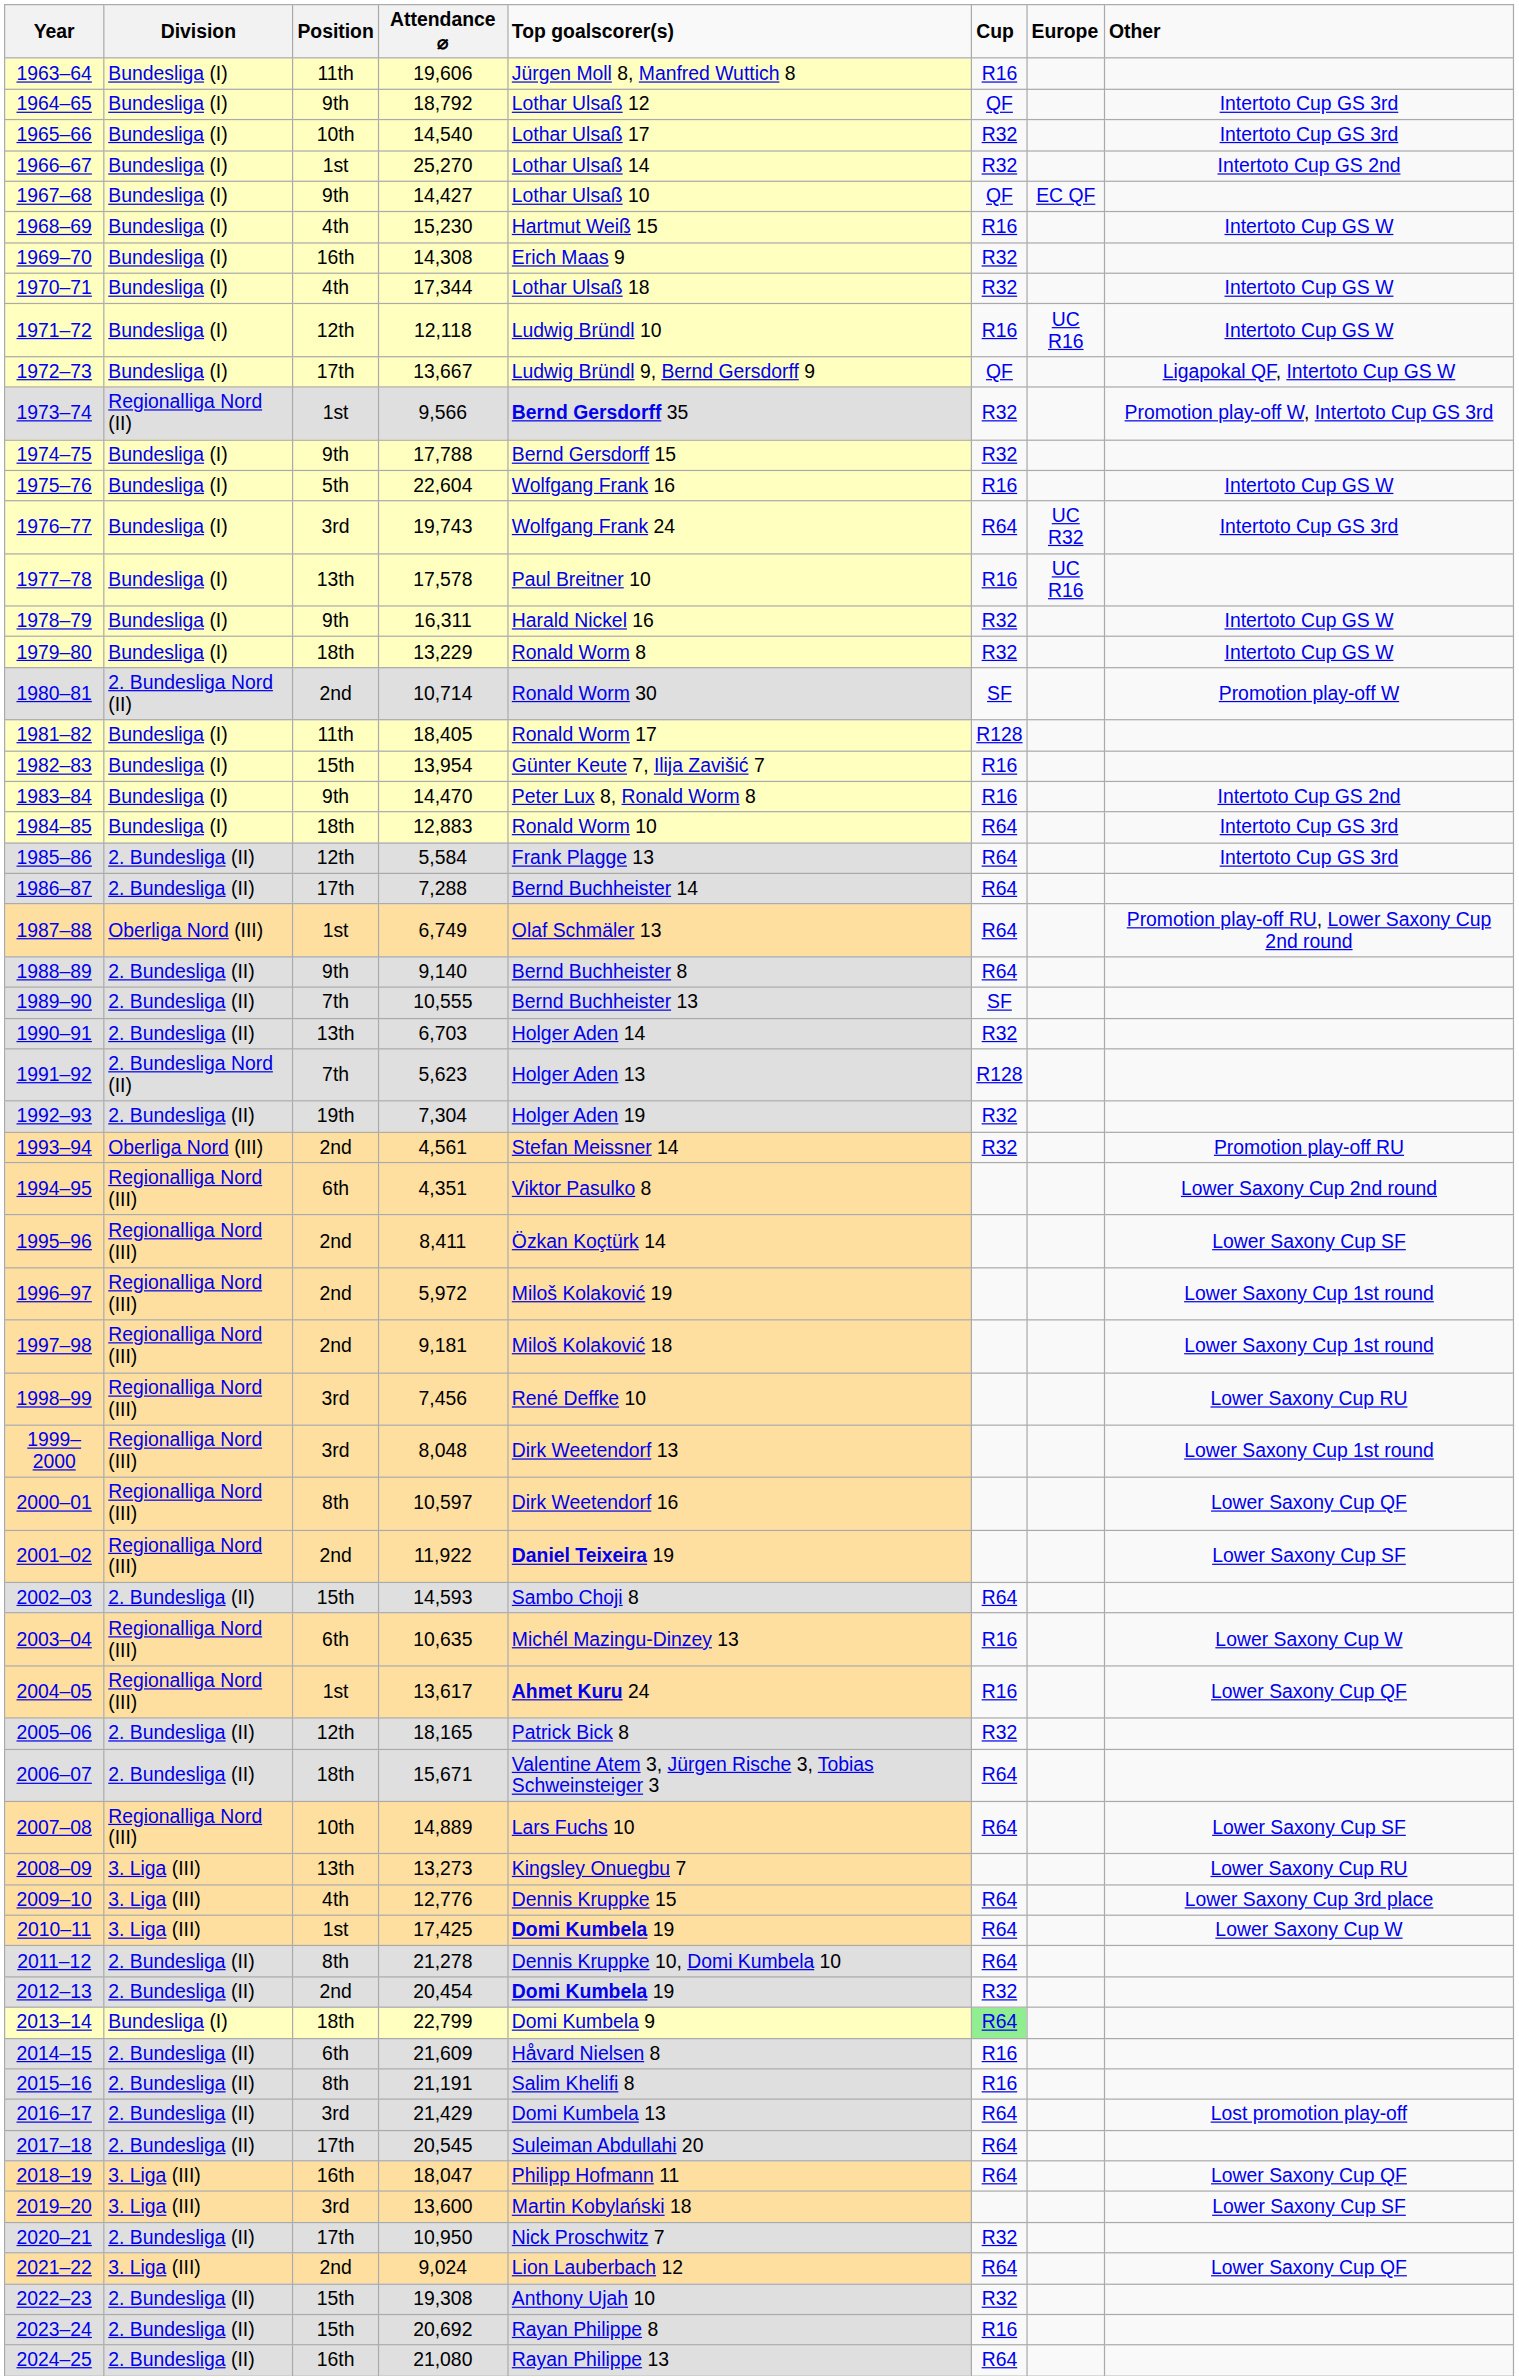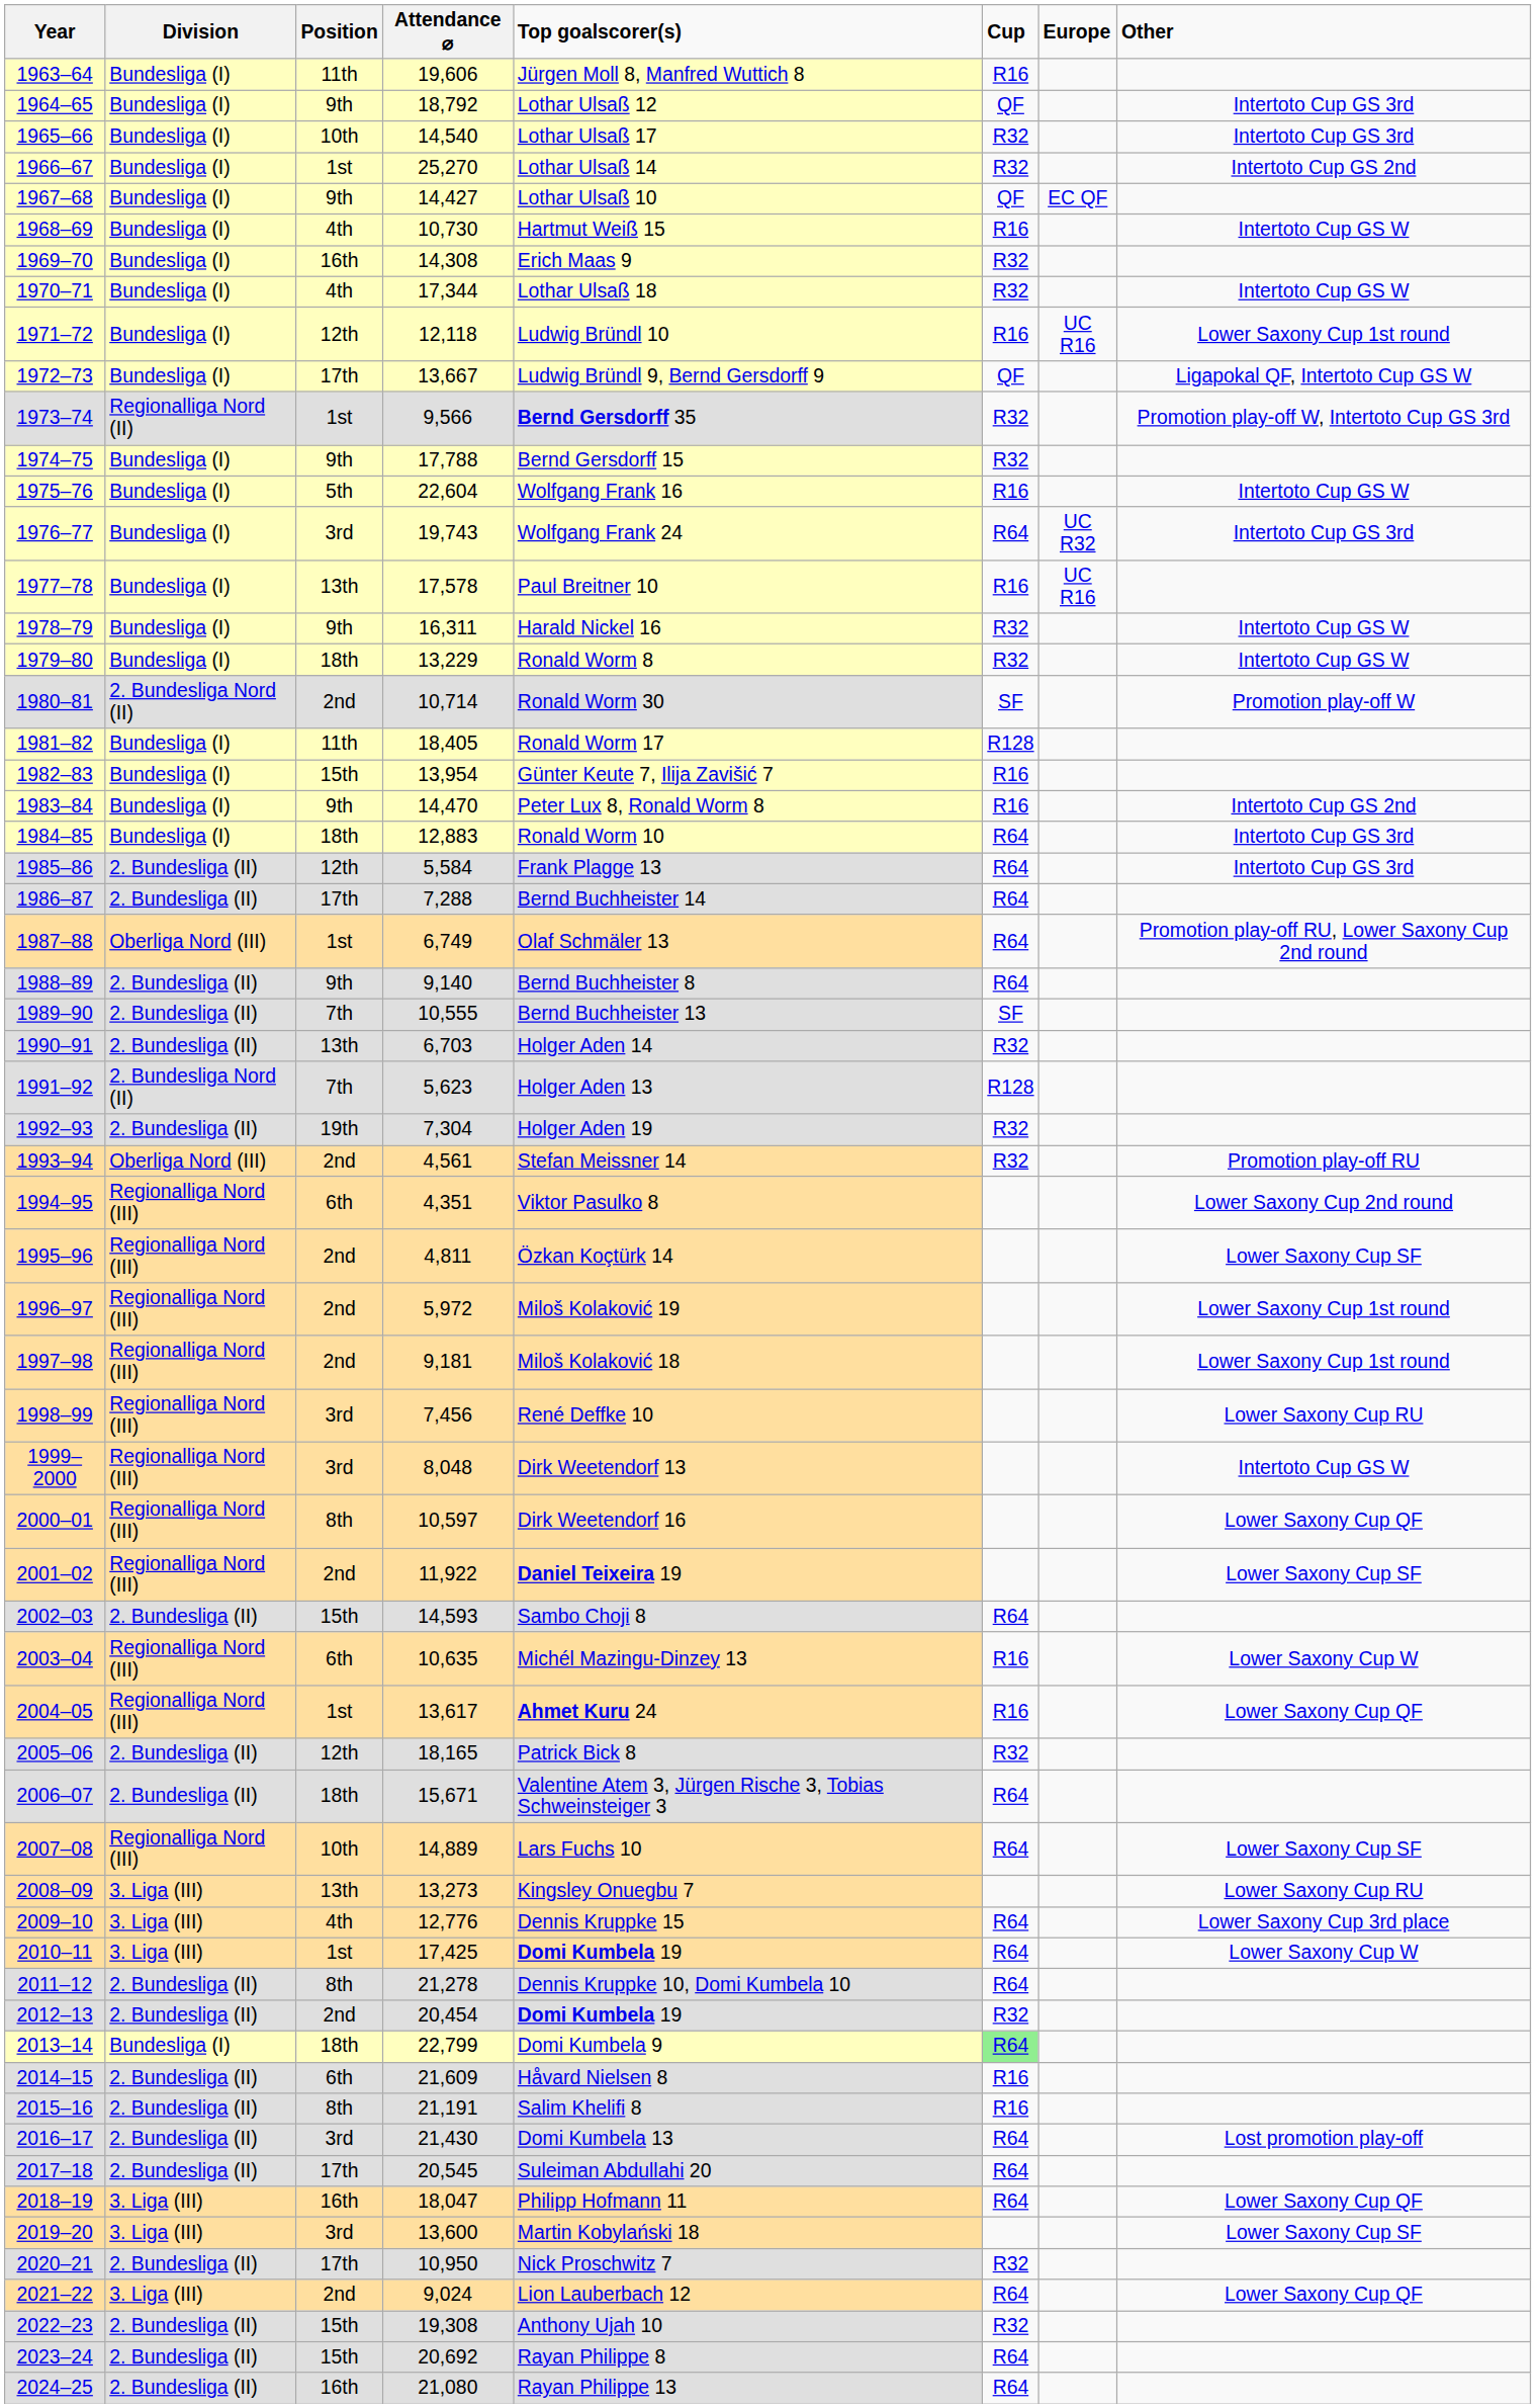1968–69 | Attendance ⌀: 15,230 -> 10,730
1971–72 | Other: Intertoto Cup GS W -> Lower Saxony Cup 1st round
1995–96 | Attendance ⌀: 8,411 -> 4,811
1999–2000 | Other: Lower Saxony Cup 1st round -> Intertoto Cup GS W
2016–17 | Attendance ⌀: 21,429 -> 21,430
2023–24 | Cup: R16 -> R64
